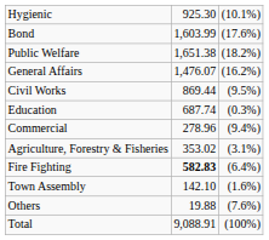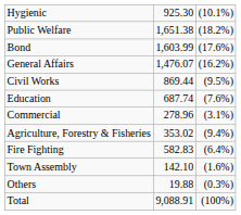rows swapped: Bond <-> Public Welfare
Education | column 3: (0.3%) -> (7.6%)
Commercial | column 3: (9.4%) -> (3.1%)
Agriculture, Forestry & Fisheries | column 3: (3.1%) -> (9.4%)
Fire Fighting | column 2: bold -> normal
Others | column 3: (7.6%) -> (0.3%)
